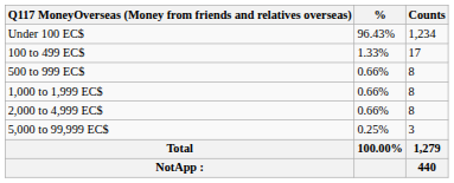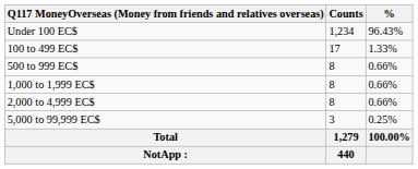columns swapped: Counts <-> %
